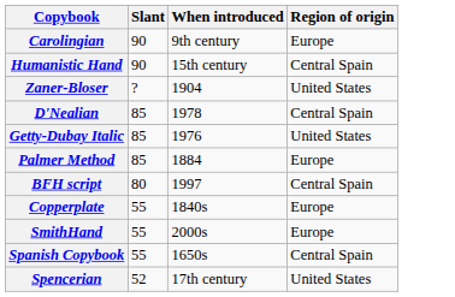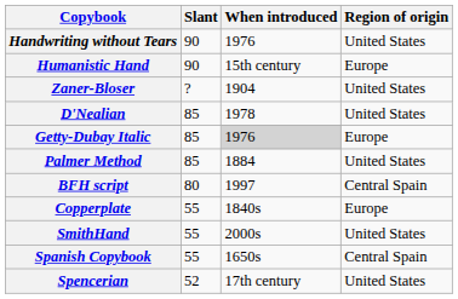+ row: Handwriting without Tears | 90 | 1976 | United States
- row: Carolingian | 90 | 9th century | Europe
Humanistic Hand | Region of origin: Central Spain -> Europe
D'Nealian | Region of origin: Central Spain -> United States
Getty-Dubay Italic | When introduced: no background -> lightgrey background
Getty-Dubay Italic | Region of origin: United States -> Europe
Palmer Method | Region of origin: Europe -> United States
SmithHand | Region of origin: Europe -> United States
